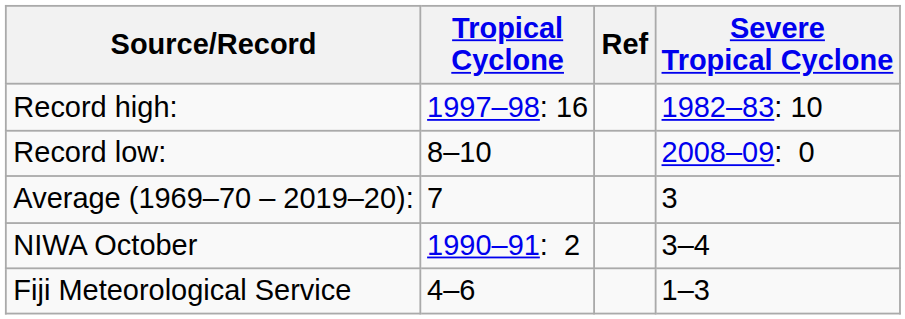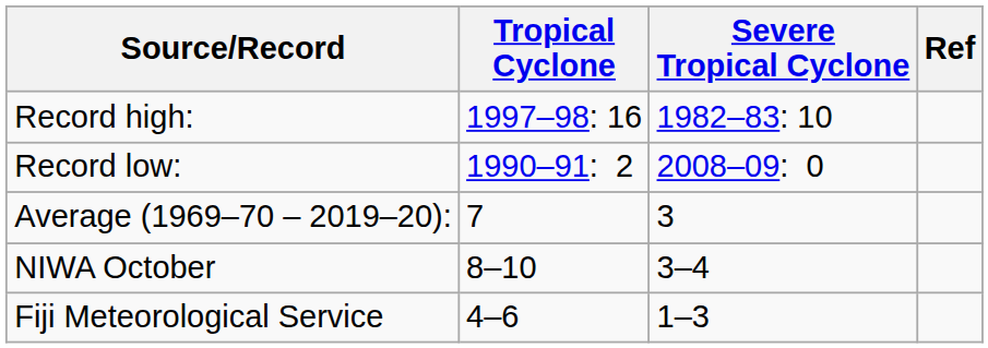columns swapped: Severe Tropical Cyclone <-> Ref
Record low: | Tropical Cyclone: 8–10 -> 1990–91: 2
NIWA October | Tropical Cyclone: 1990–91: 2 -> 8–10
